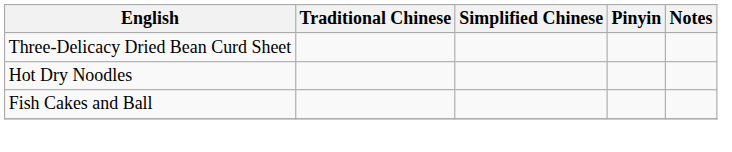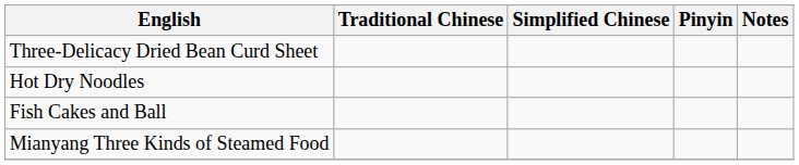+ row: Mianyang Three Kinds of Steamed Food
